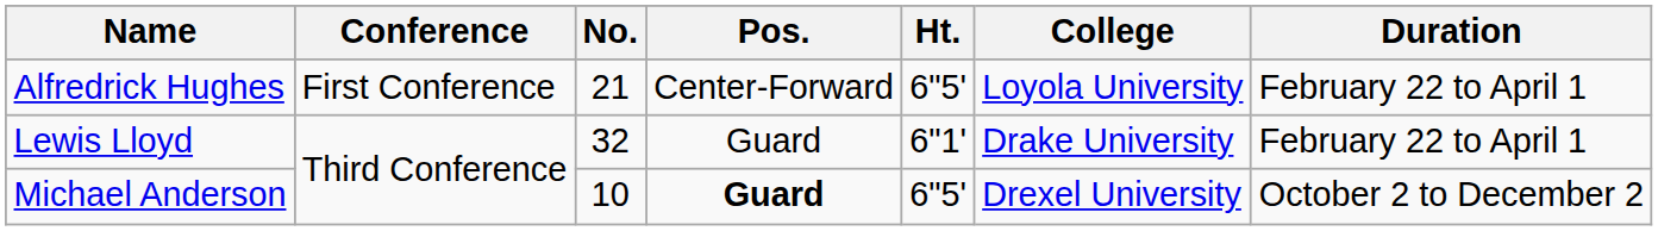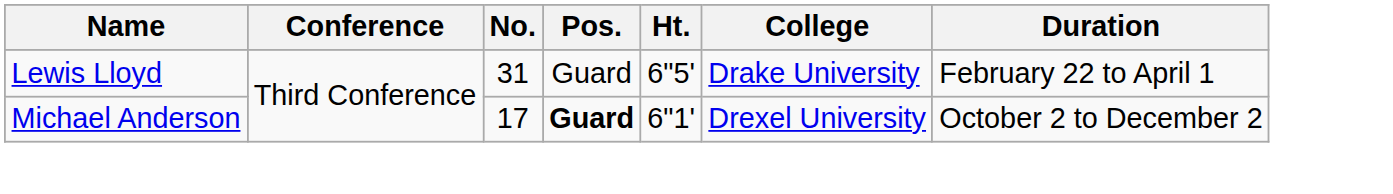- row: Alfredrick Hughes | First Conference | 21 | Center-Forward | 6"5' | Loyola University | February 22 to April 1
Lewis Lloyd | No.: 32 -> 31
Lewis Lloyd | Ht.: 6"1' -> 6"5'
Michael Anderson | No.: 10 -> 17
Michael Anderson | Ht.: 6"5' -> 6"1'
